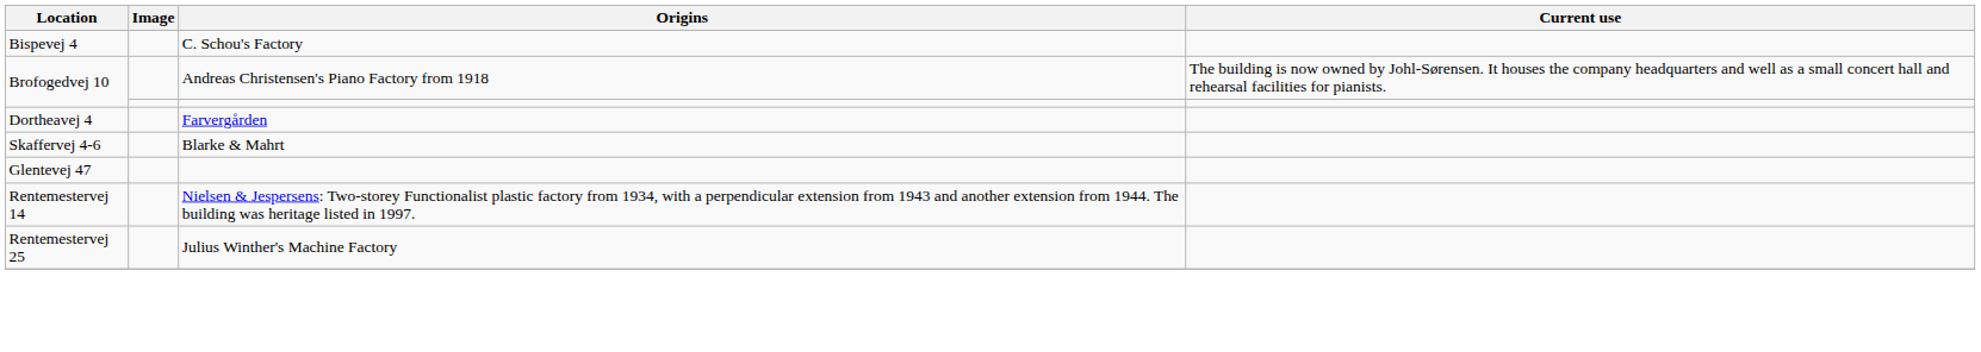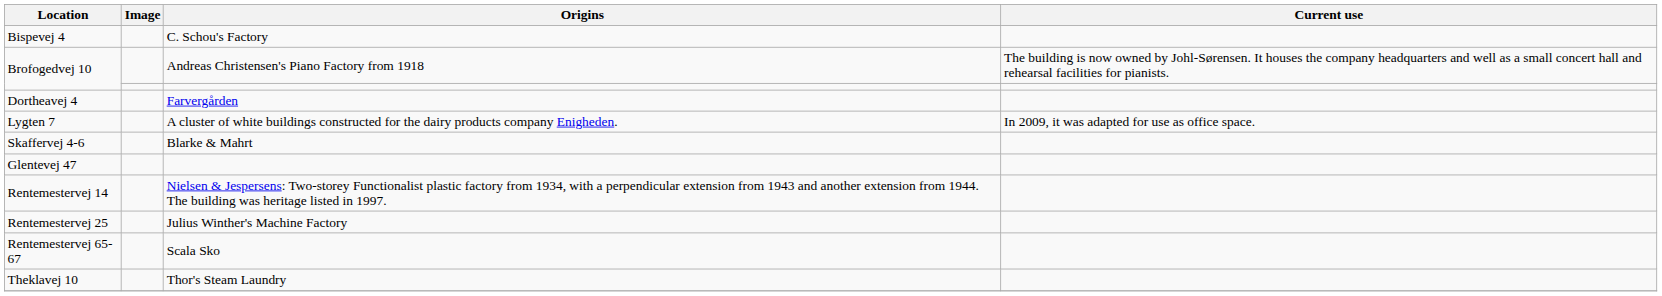+ row: Lygten 7 | A cluster of white buildings constructed for the dairy products company Enigheden. | In 2009, it was adapted for use as office space.
+ row: Rentemestervej 65-67 | Scala Sko
+ row: Theklavej 10 | Thor's Steam Laundry
